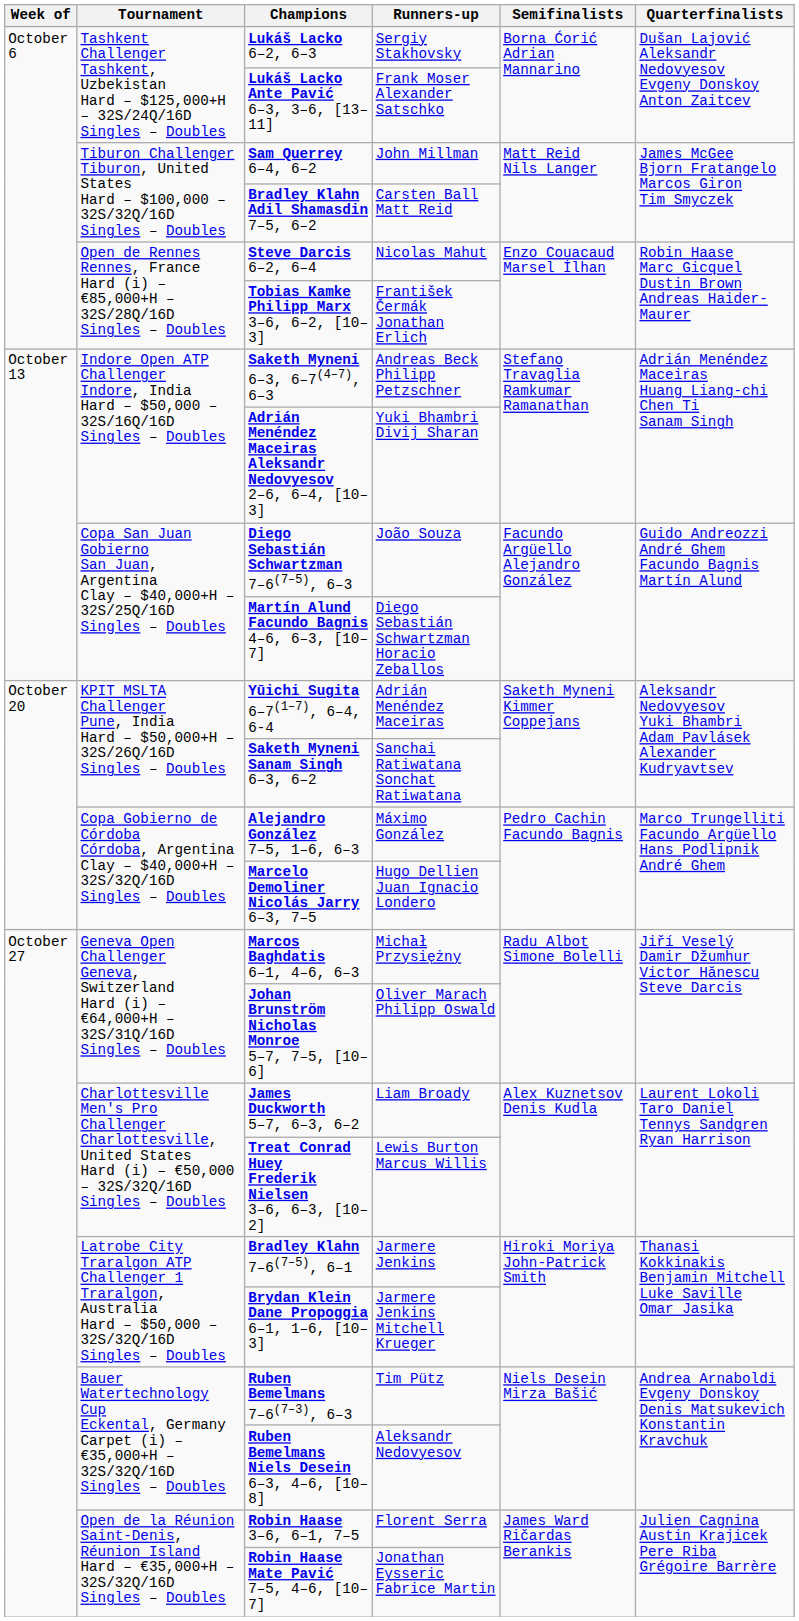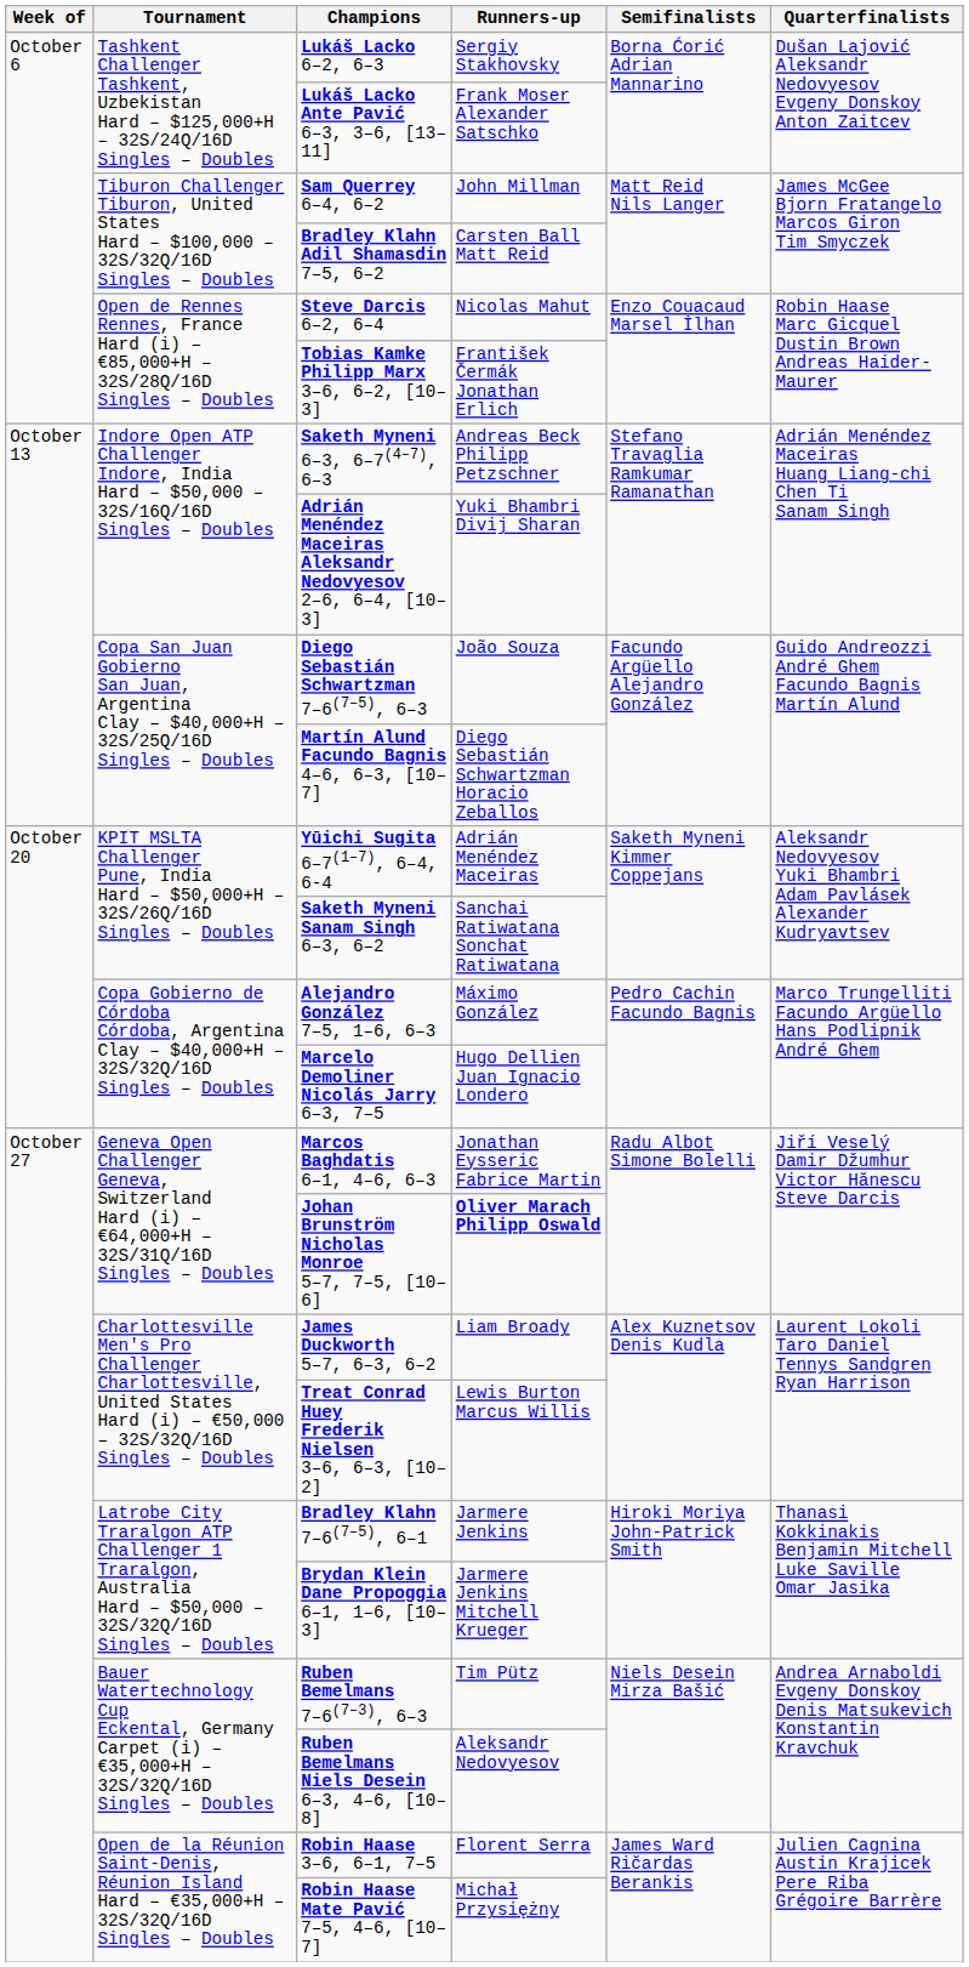Marcos Baghdatis 6–1, 4–6, 6–3 | Runners-up: Michał Przysiężny -> Jonathan Eysseric Fabrice Martin
Johan Brunström Nicholas Monroe 5–7, 7–5, [10–6] | Runners-up: normal -> bold
Robin Haase Mate Pavić 7–5, 4–6, [10–7] | Runners-up: Jonathan Eysseric Fabrice Martin -> Michał Przysiężny
